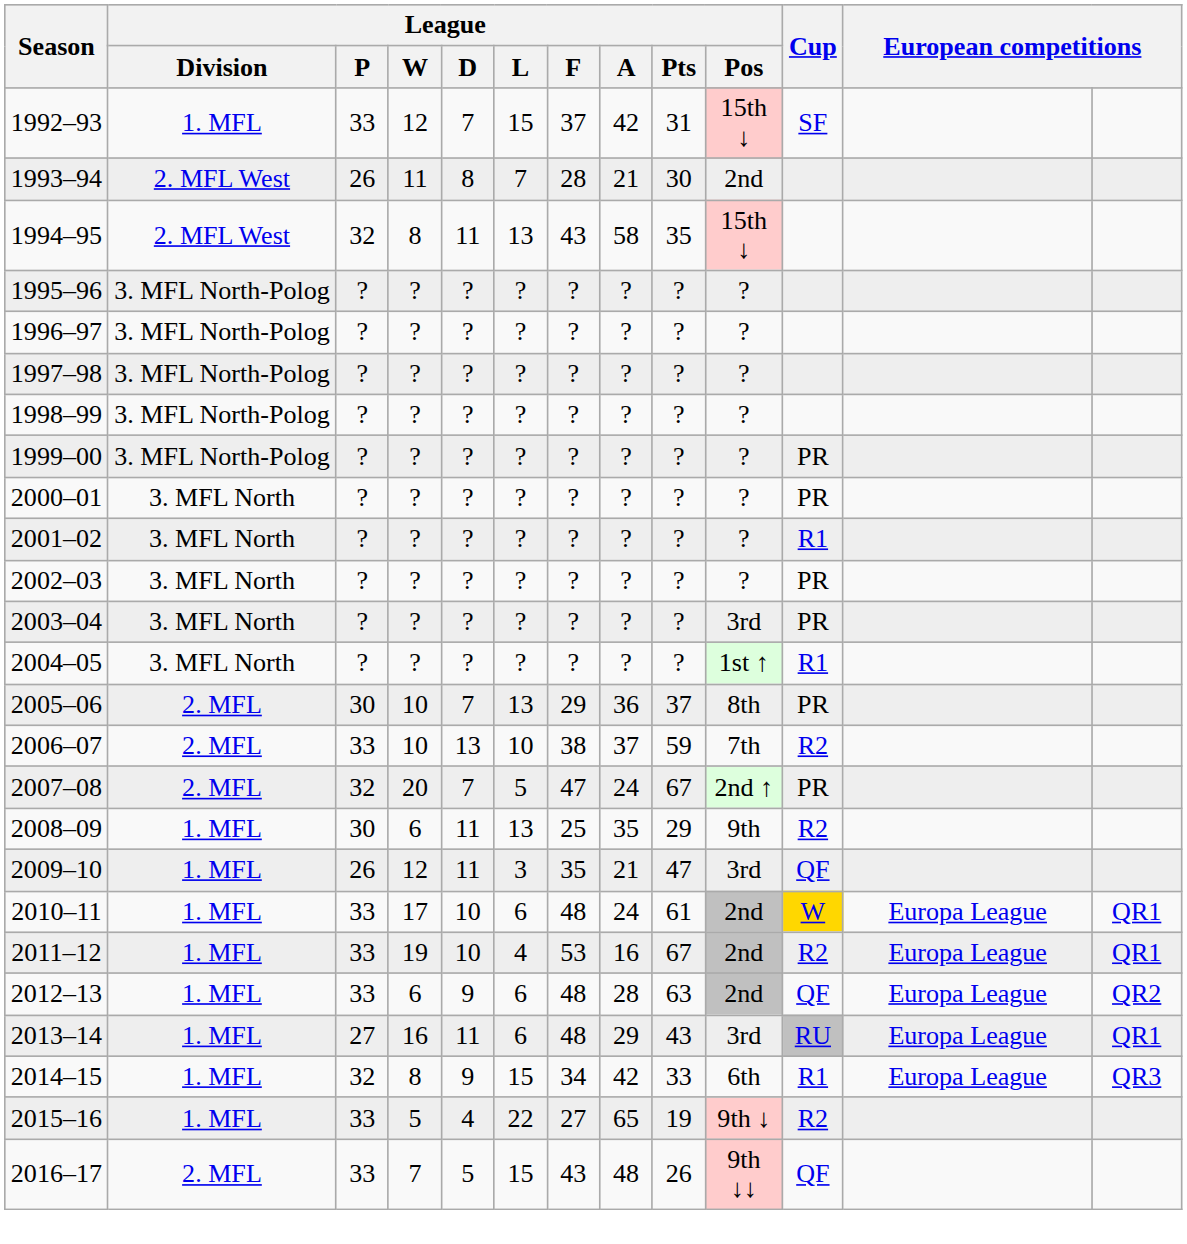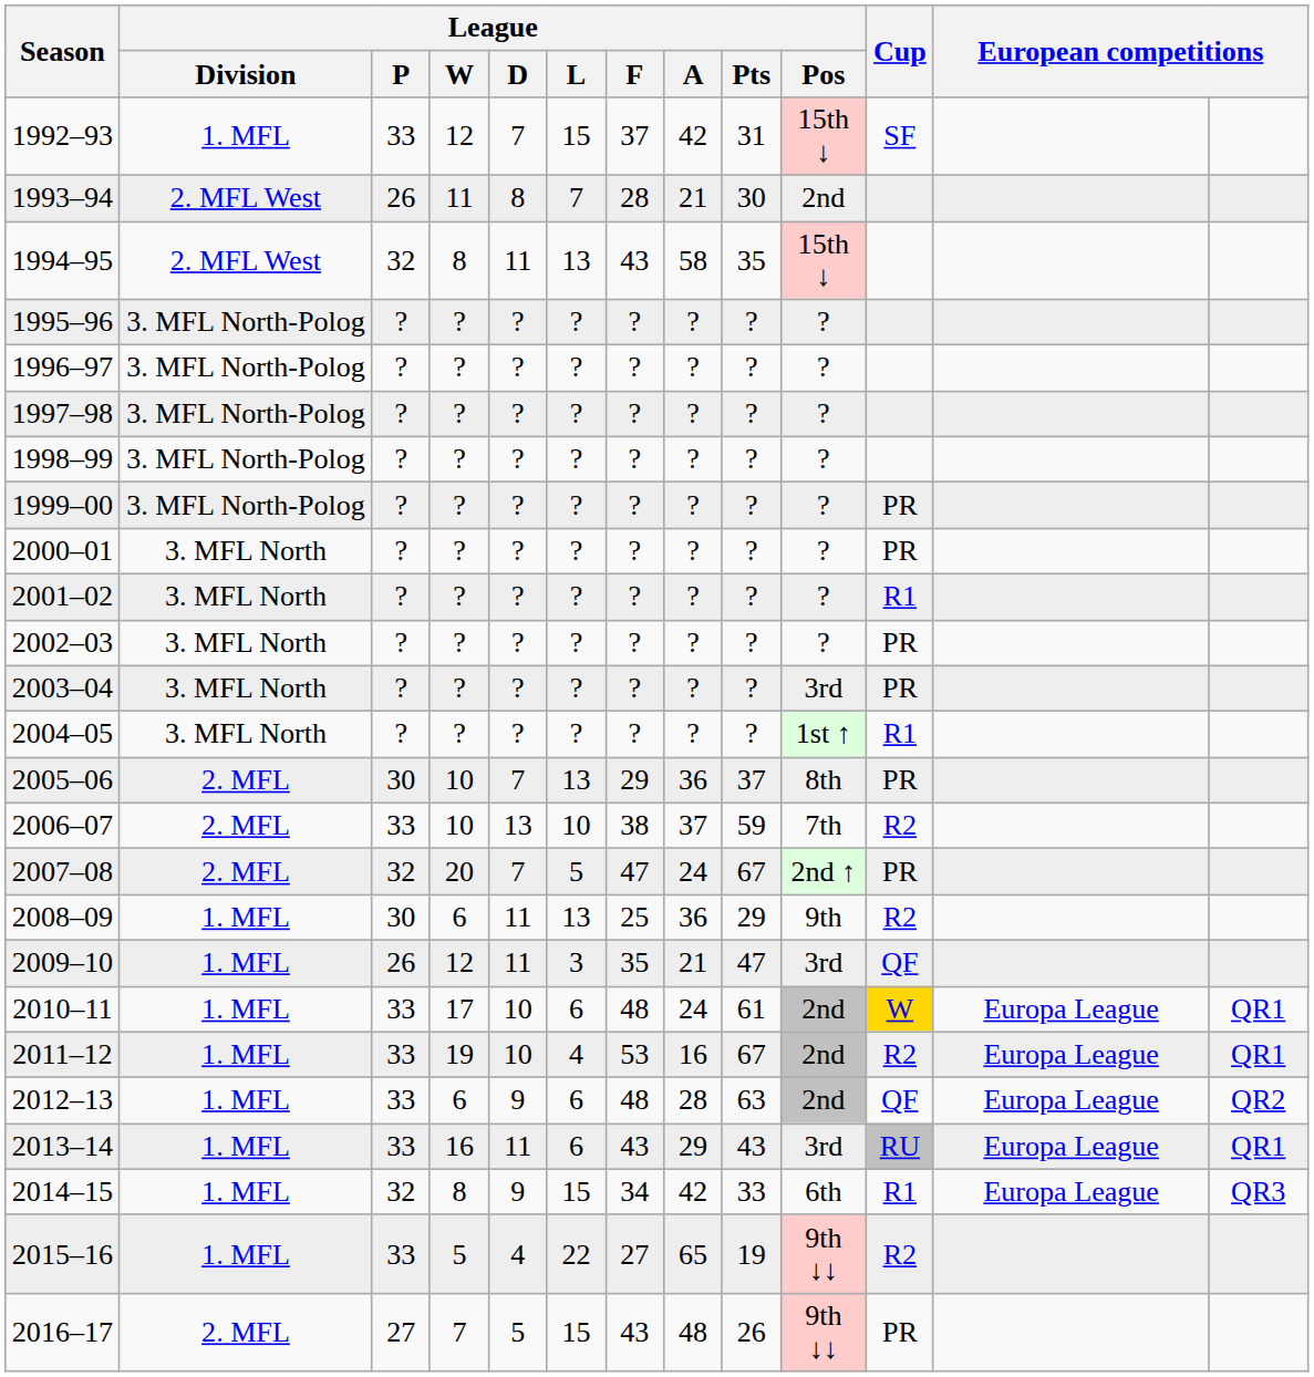2008–09 | League / A: 35 -> 36
2013–14 | League / P: 27 -> 33
2013–14 | League / F: 48 -> 43
2015–16 | League / Pos: 9th ↓ -> 9th ↓↓
2016–17 | League / P: 33 -> 27
2016–17 | Cup: QF -> PR
